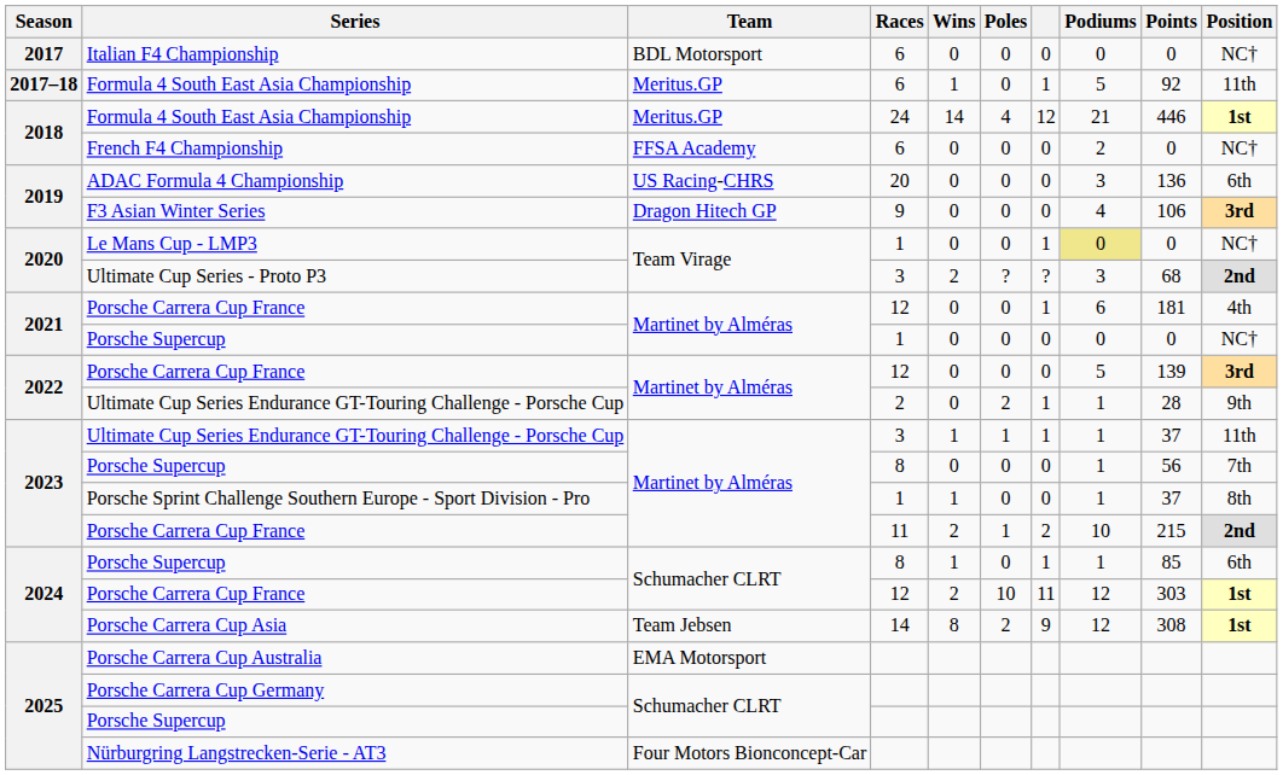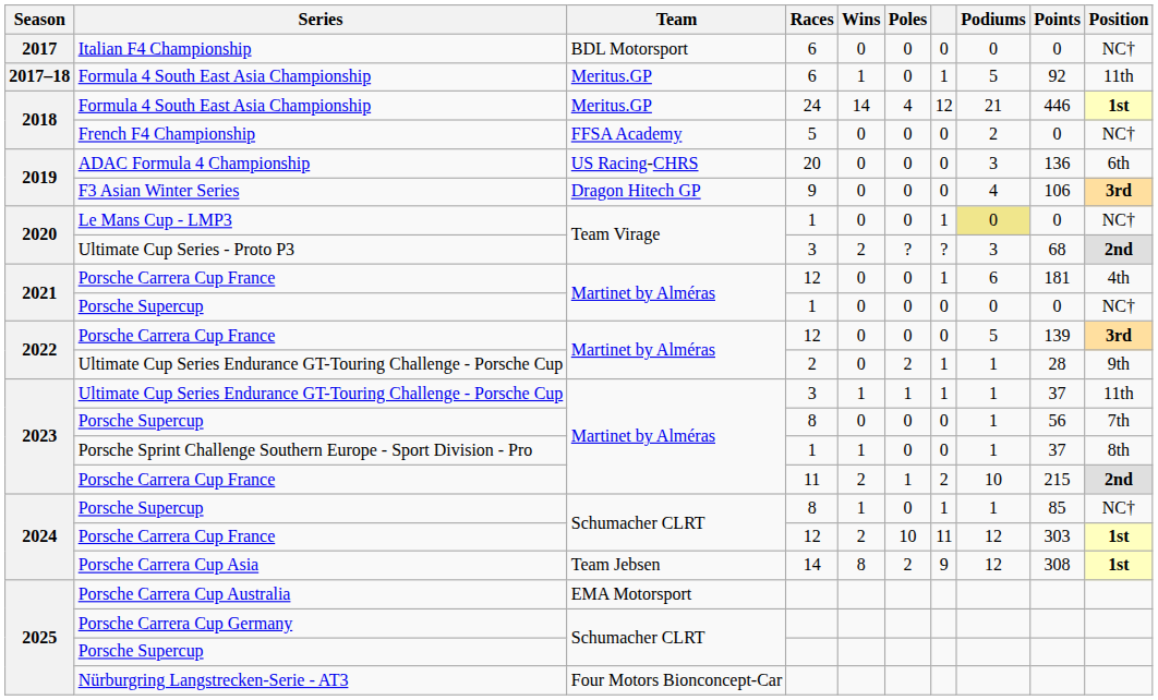French F4 Championship | Races: 6 -> 5
2024 / Porsche Supercup | Position: 6th -> NC†
